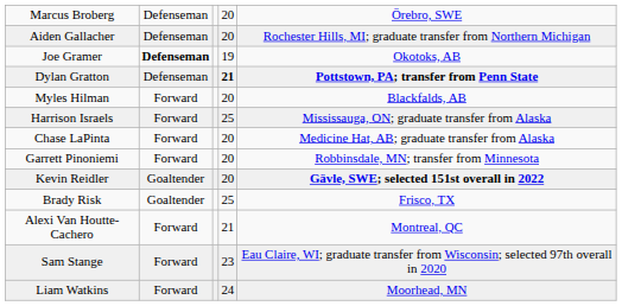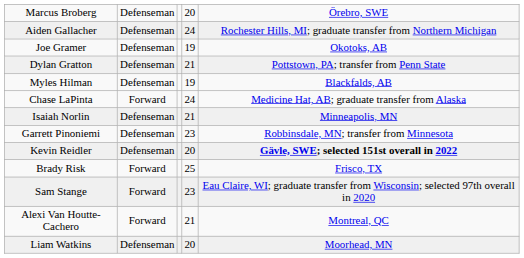Aiden Gallacher | column 4: 20 -> 24
Joe Gramer | column 2: bold -> normal
Dylan Gratton | column 4: bold -> normal
Dylan Gratton | column 5: bold -> normal
Myles Hilman | column 2: Forward -> Defenseman
Myles Hilman | column 4: 20 -> 19
- row: Harrison Israels | Forward | 25 | Mississauga, ON; graduate transfer from Alaska
Chase LaPinta | column 4: 20 -> 24
+ row: Isaiah Norlin | Defenseman | 21 | Minneapolis, MN
Garrett Pinoniemi | column 2: Forward -> Defenseman
Garrett Pinoniemi | column 4: 20 -> 23
Kevin Reidler | column 2: Goaltender -> Defenseman
Brady Risk | column 2: Goaltender -> Forward
rows swapped: Sam Stange <-> Alexi Van Houtte-Cachero
Liam Watkins | column 2: Forward -> Defenseman
Liam Watkins | column 4: 24 -> 20
